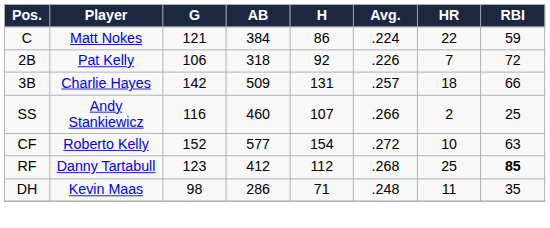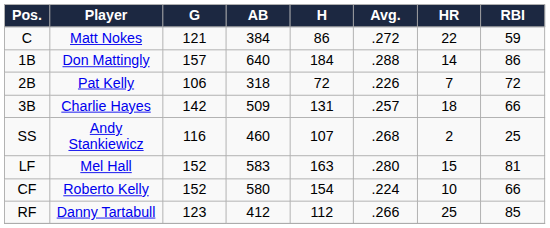C | Avg.: .224 -> .272
+ row: 1B | Don Mattingly | 157 | 640 | 184 | .288 | 14 | 86
2B | H: 92 -> 72
SS | Avg.: .266 -> .268
+ row: LF | Mel Hall | 152 | 583 | 163 | .280 | 15 | 81
CF | AB: 577 -> 580
CF | Avg.: .272 -> .224
CF | RBI: 63 -> 66
RF | Avg.: .268 -> .266
RF | RBI: bold -> normal
- row: DH | Kevin Maas | 98 | 286 | 71 | .248 | 11 | 35
